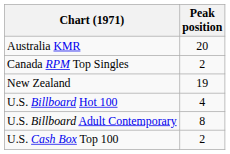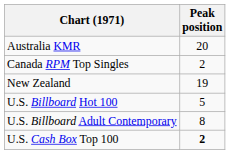U.S. Billboard Hot 100 | Peak position: 4 -> 5
U.S. Cash Box Top 100 | Peak position: normal -> bold
